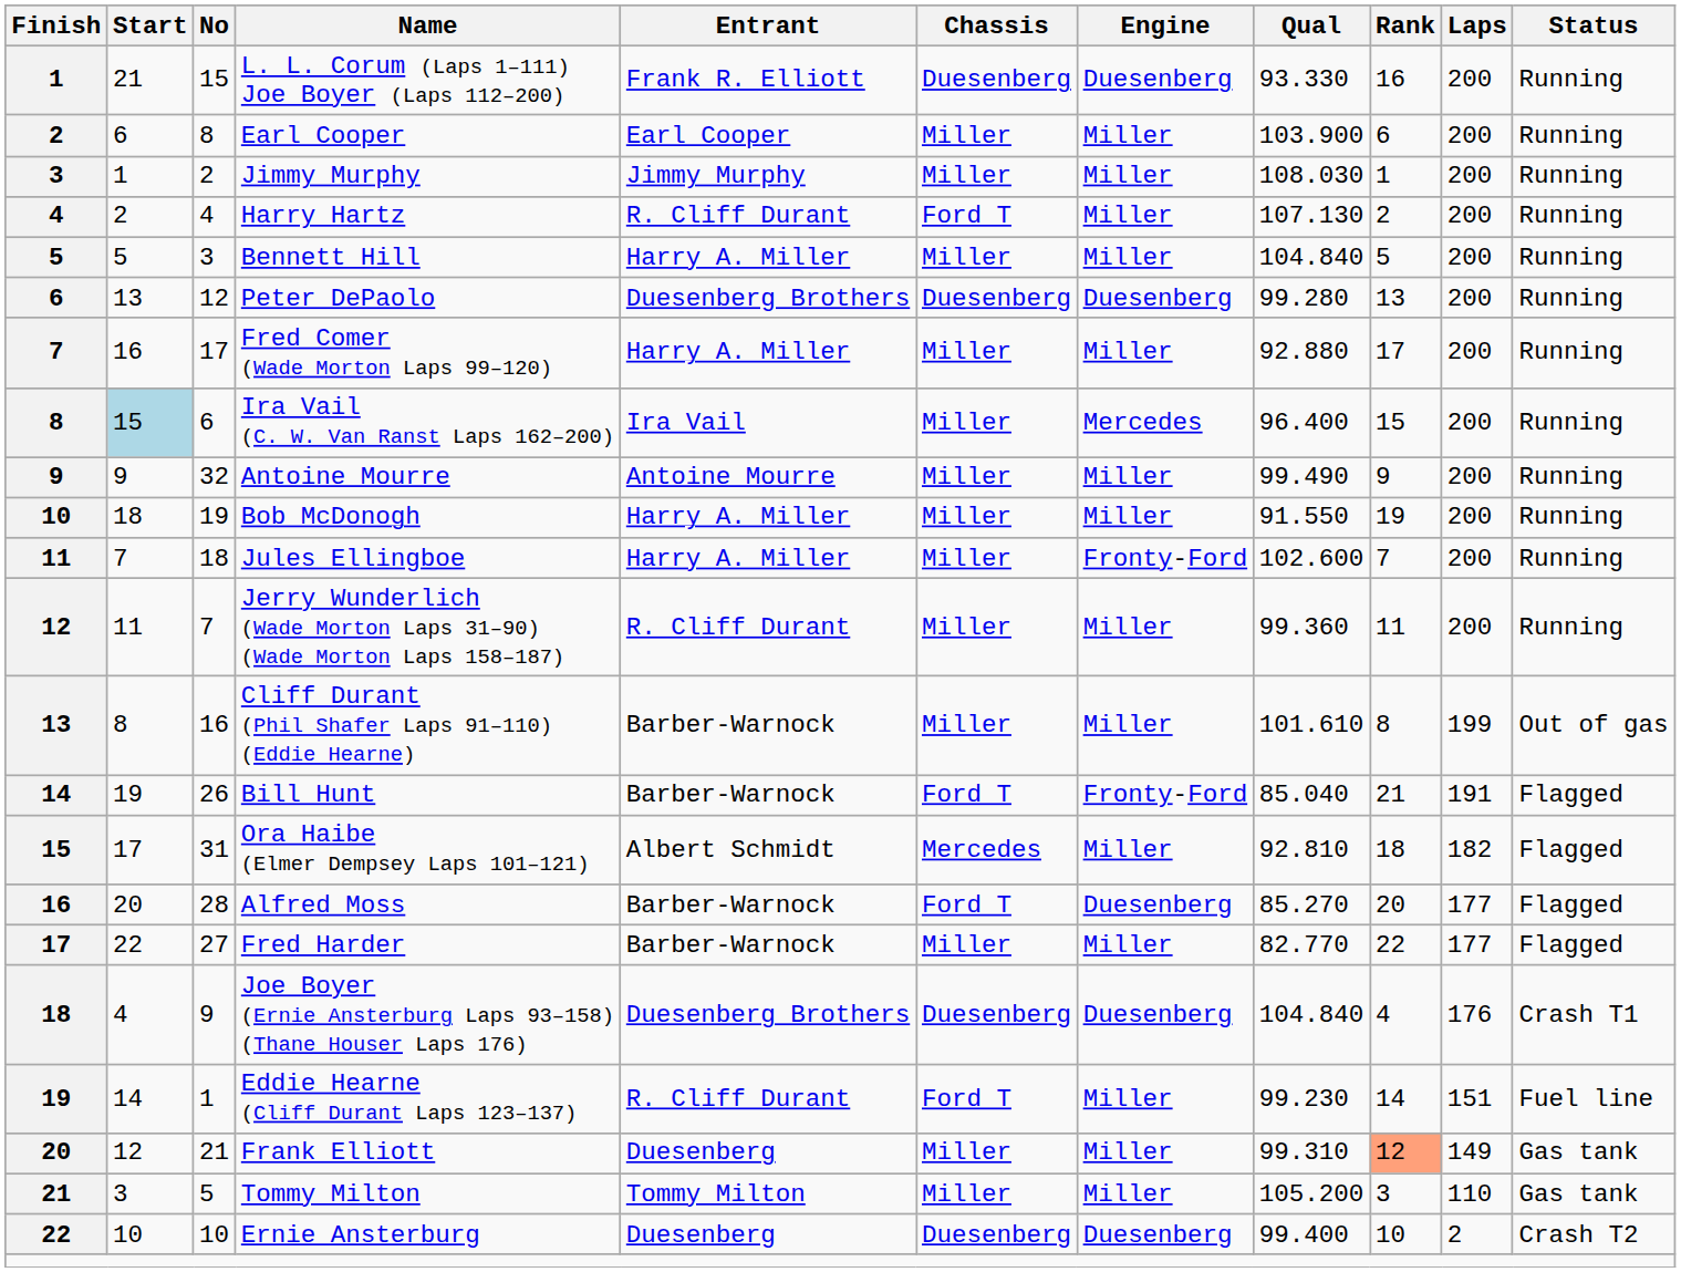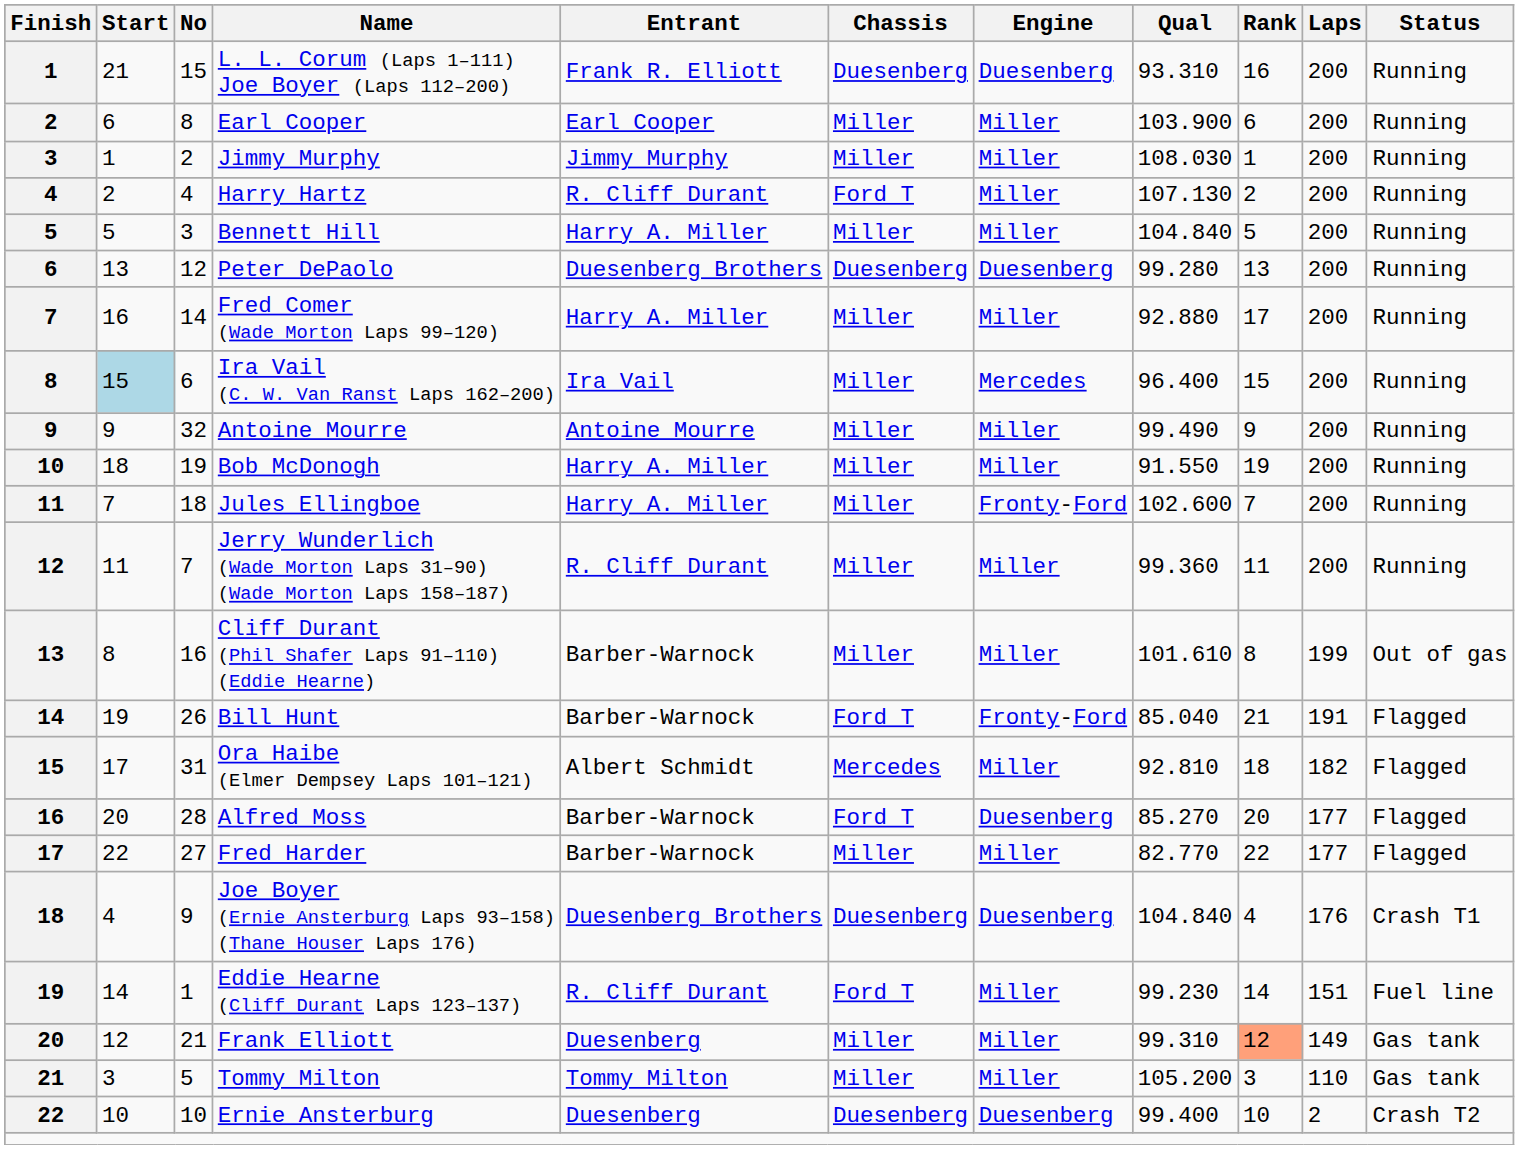L. L. Corum (Laps 1–111) Joe Boyer (Laps 112–200) | Qual: 93.330 -> 93.310
Fred Comer (Wade Morton Laps 99–120) | No: 17 -> 14
